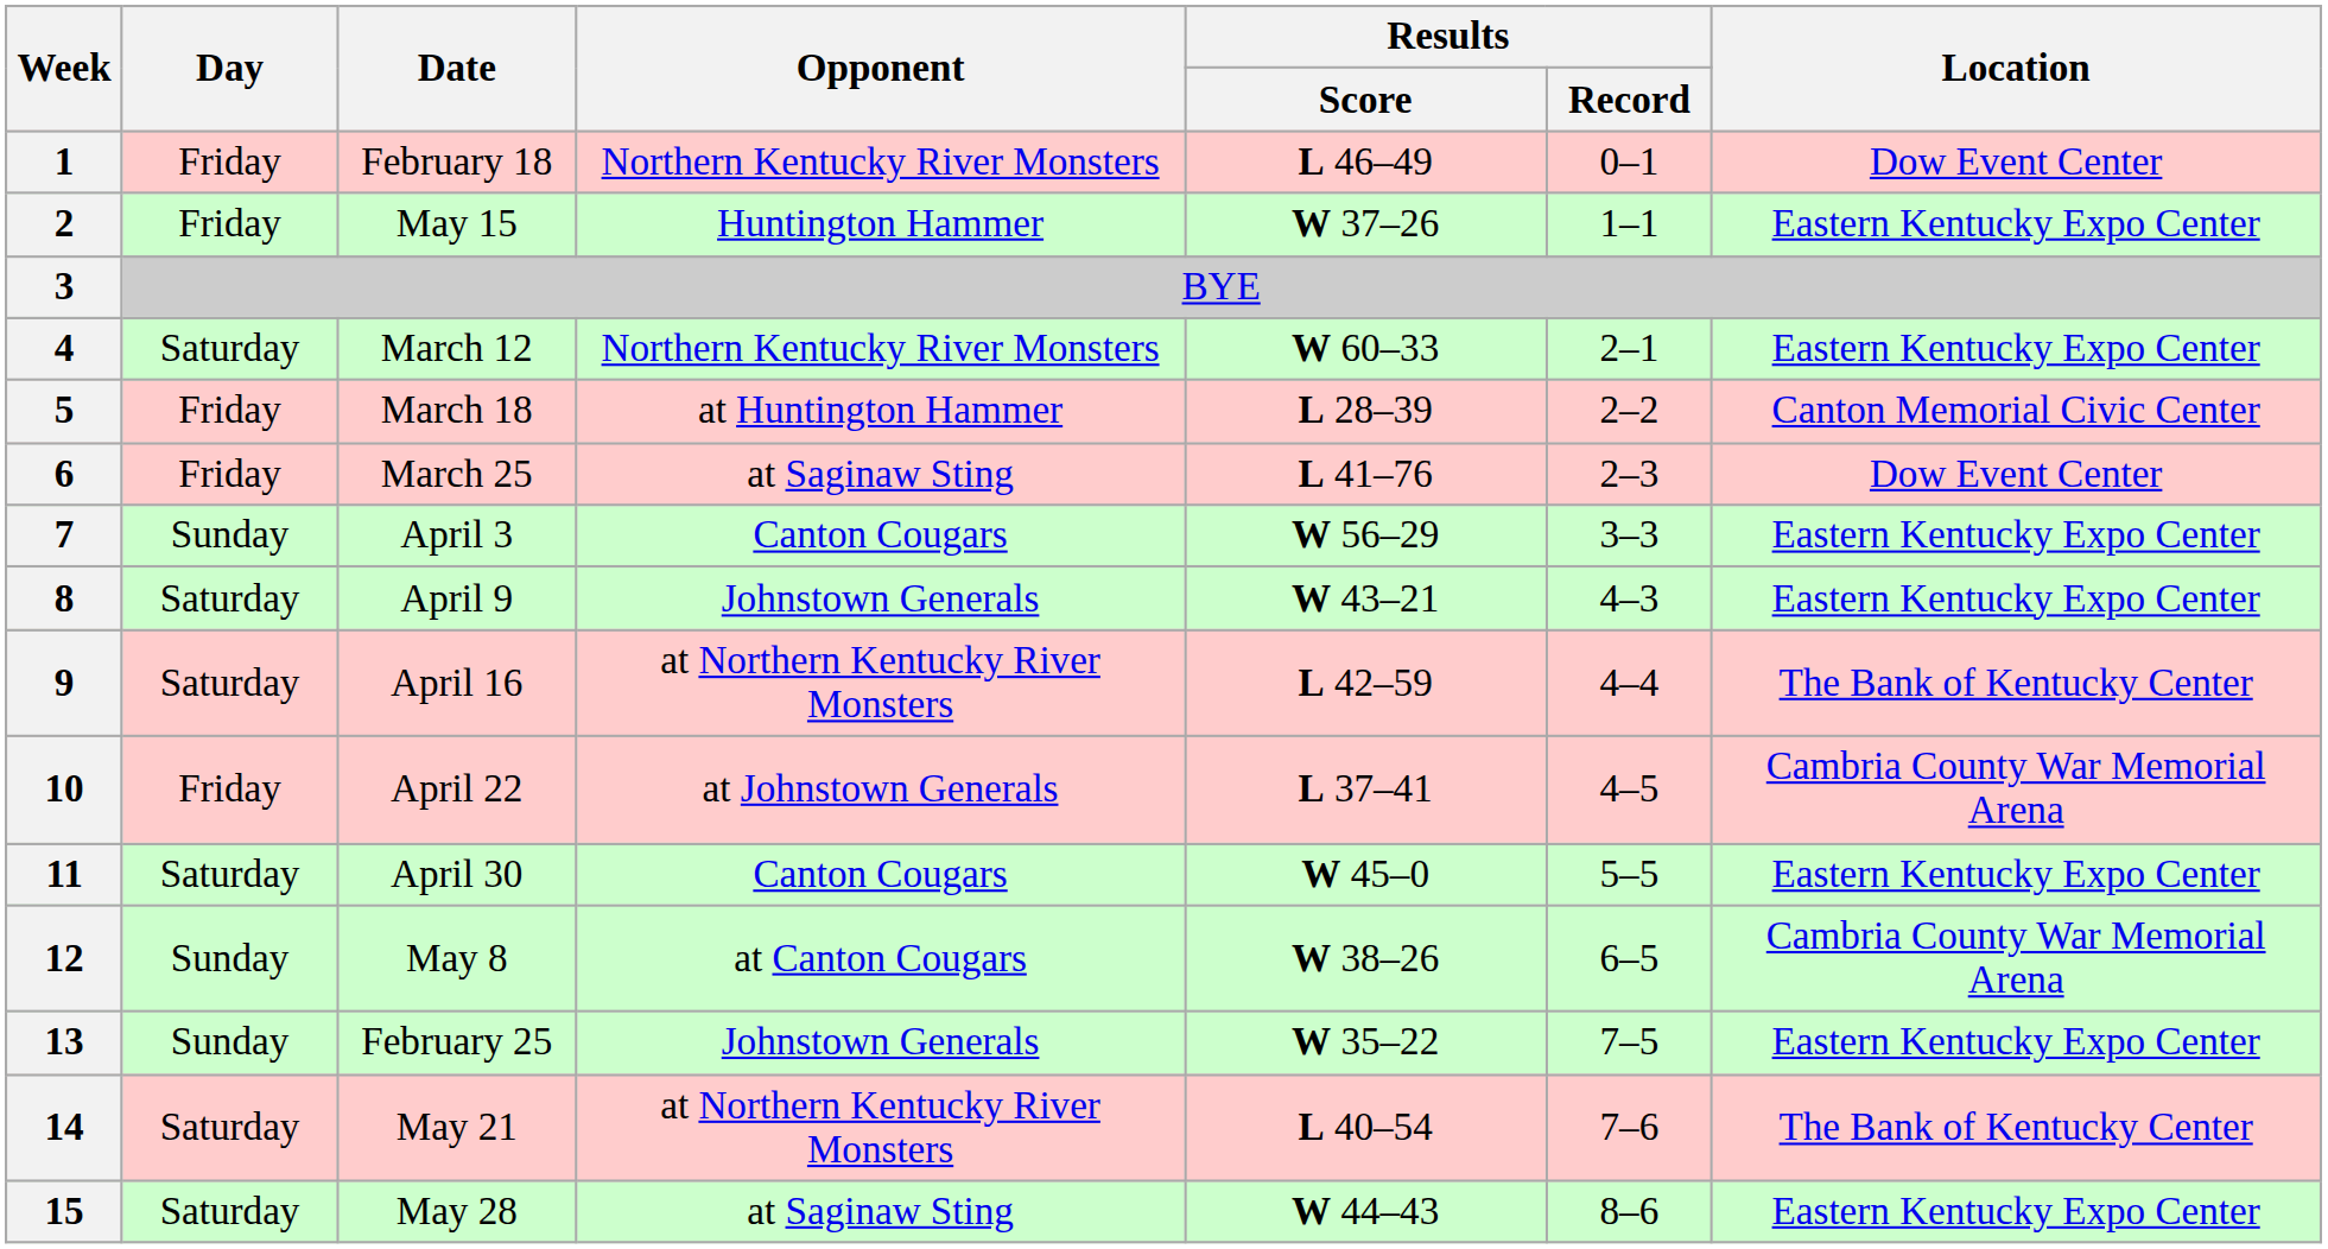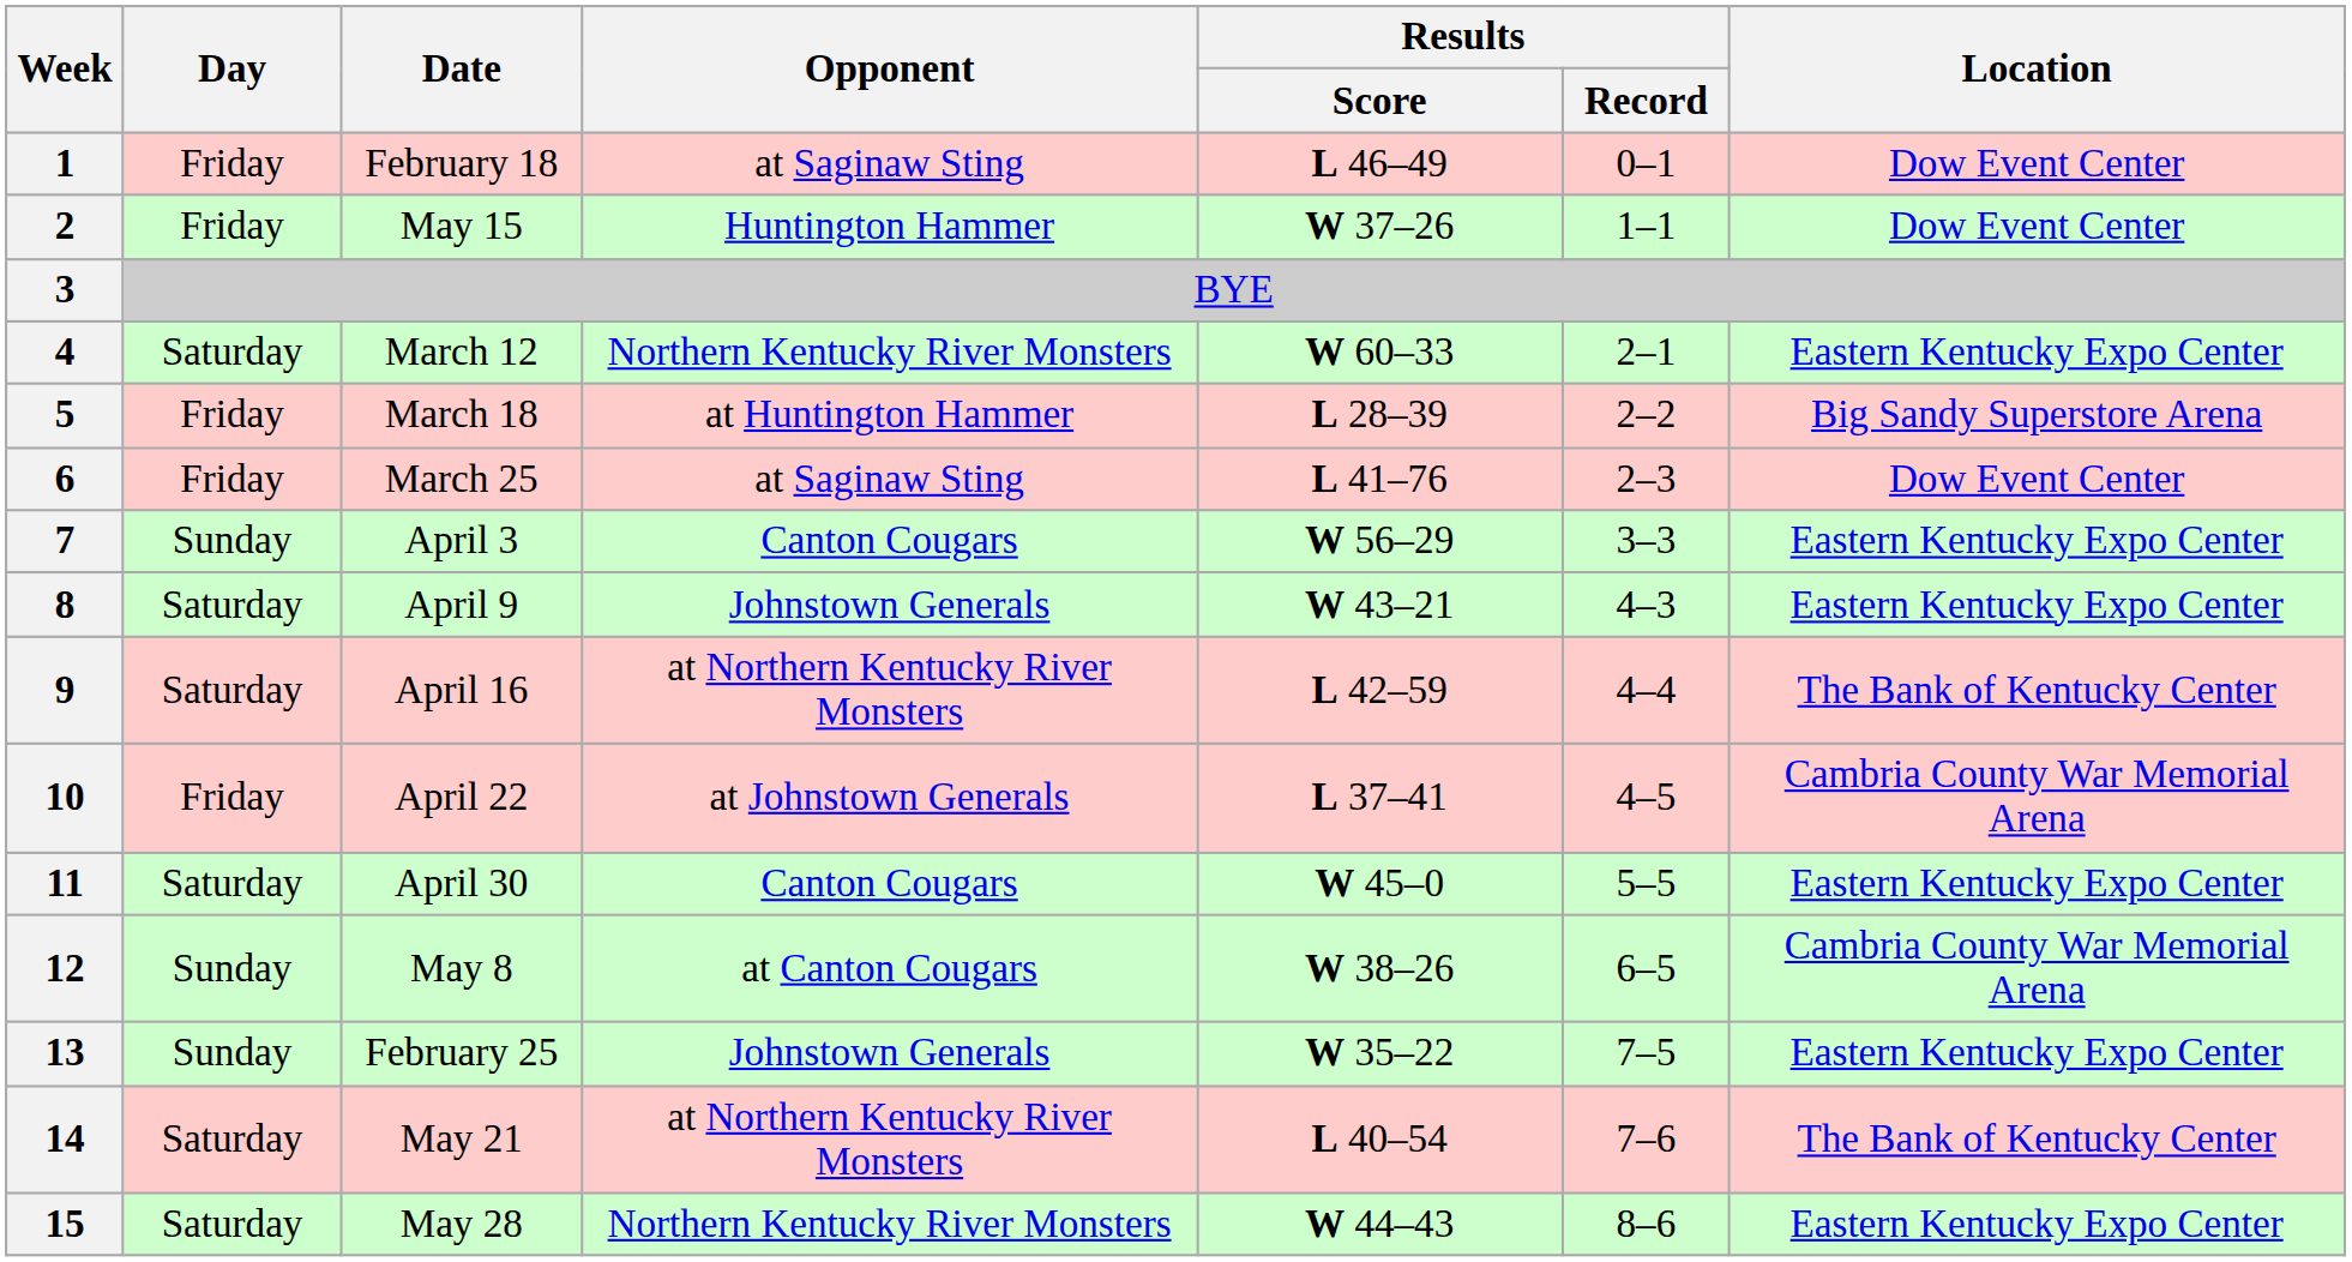1 | Opponent: Northern Kentucky River Monsters -> at Saginaw Sting
2 | Location: Eastern Kentucky Expo Center -> Dow Event Center
5 | Location: Canton Memorial Civic Center -> Big Sandy Superstore Arena
15 | Opponent: at Saginaw Sting -> Northern Kentucky River Monsters
